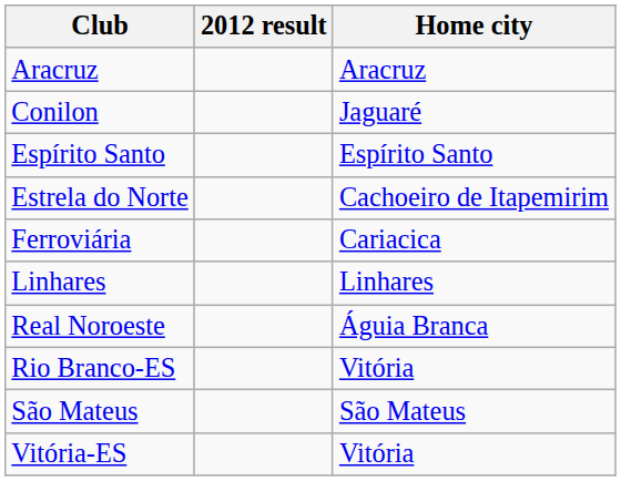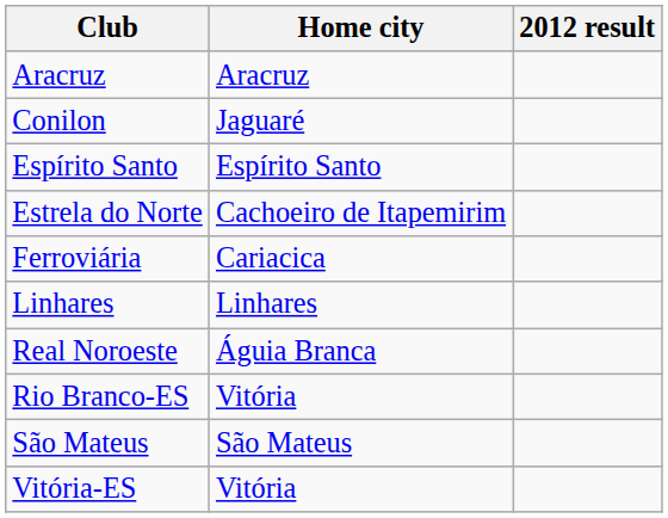columns swapped: Home city <-> 2012 result
